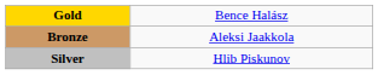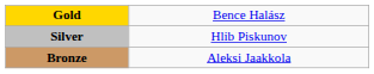rows swapped: Silver <-> Bronze
